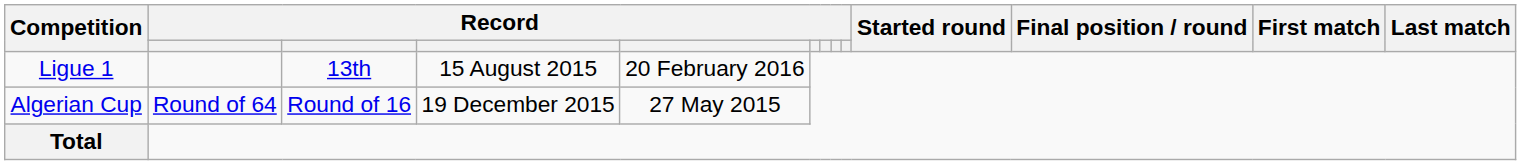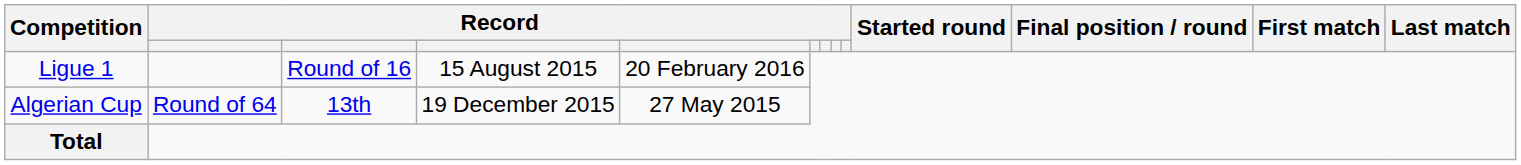Ligue 1 | column 3: 13th -> Round of 16
Algerian Cup | column 3: Round of 16 -> 13th
